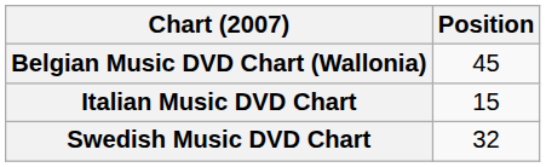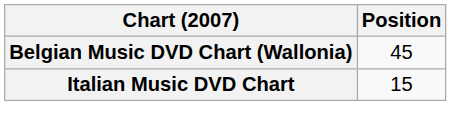- row: Swedish Music DVD Chart | 32
